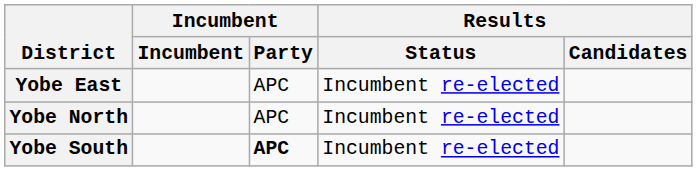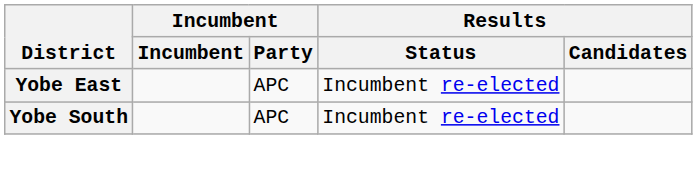- row: Yobe North | APC | Incumbent re-elected
Yobe South | Incumbent / Party: bold -> normal
